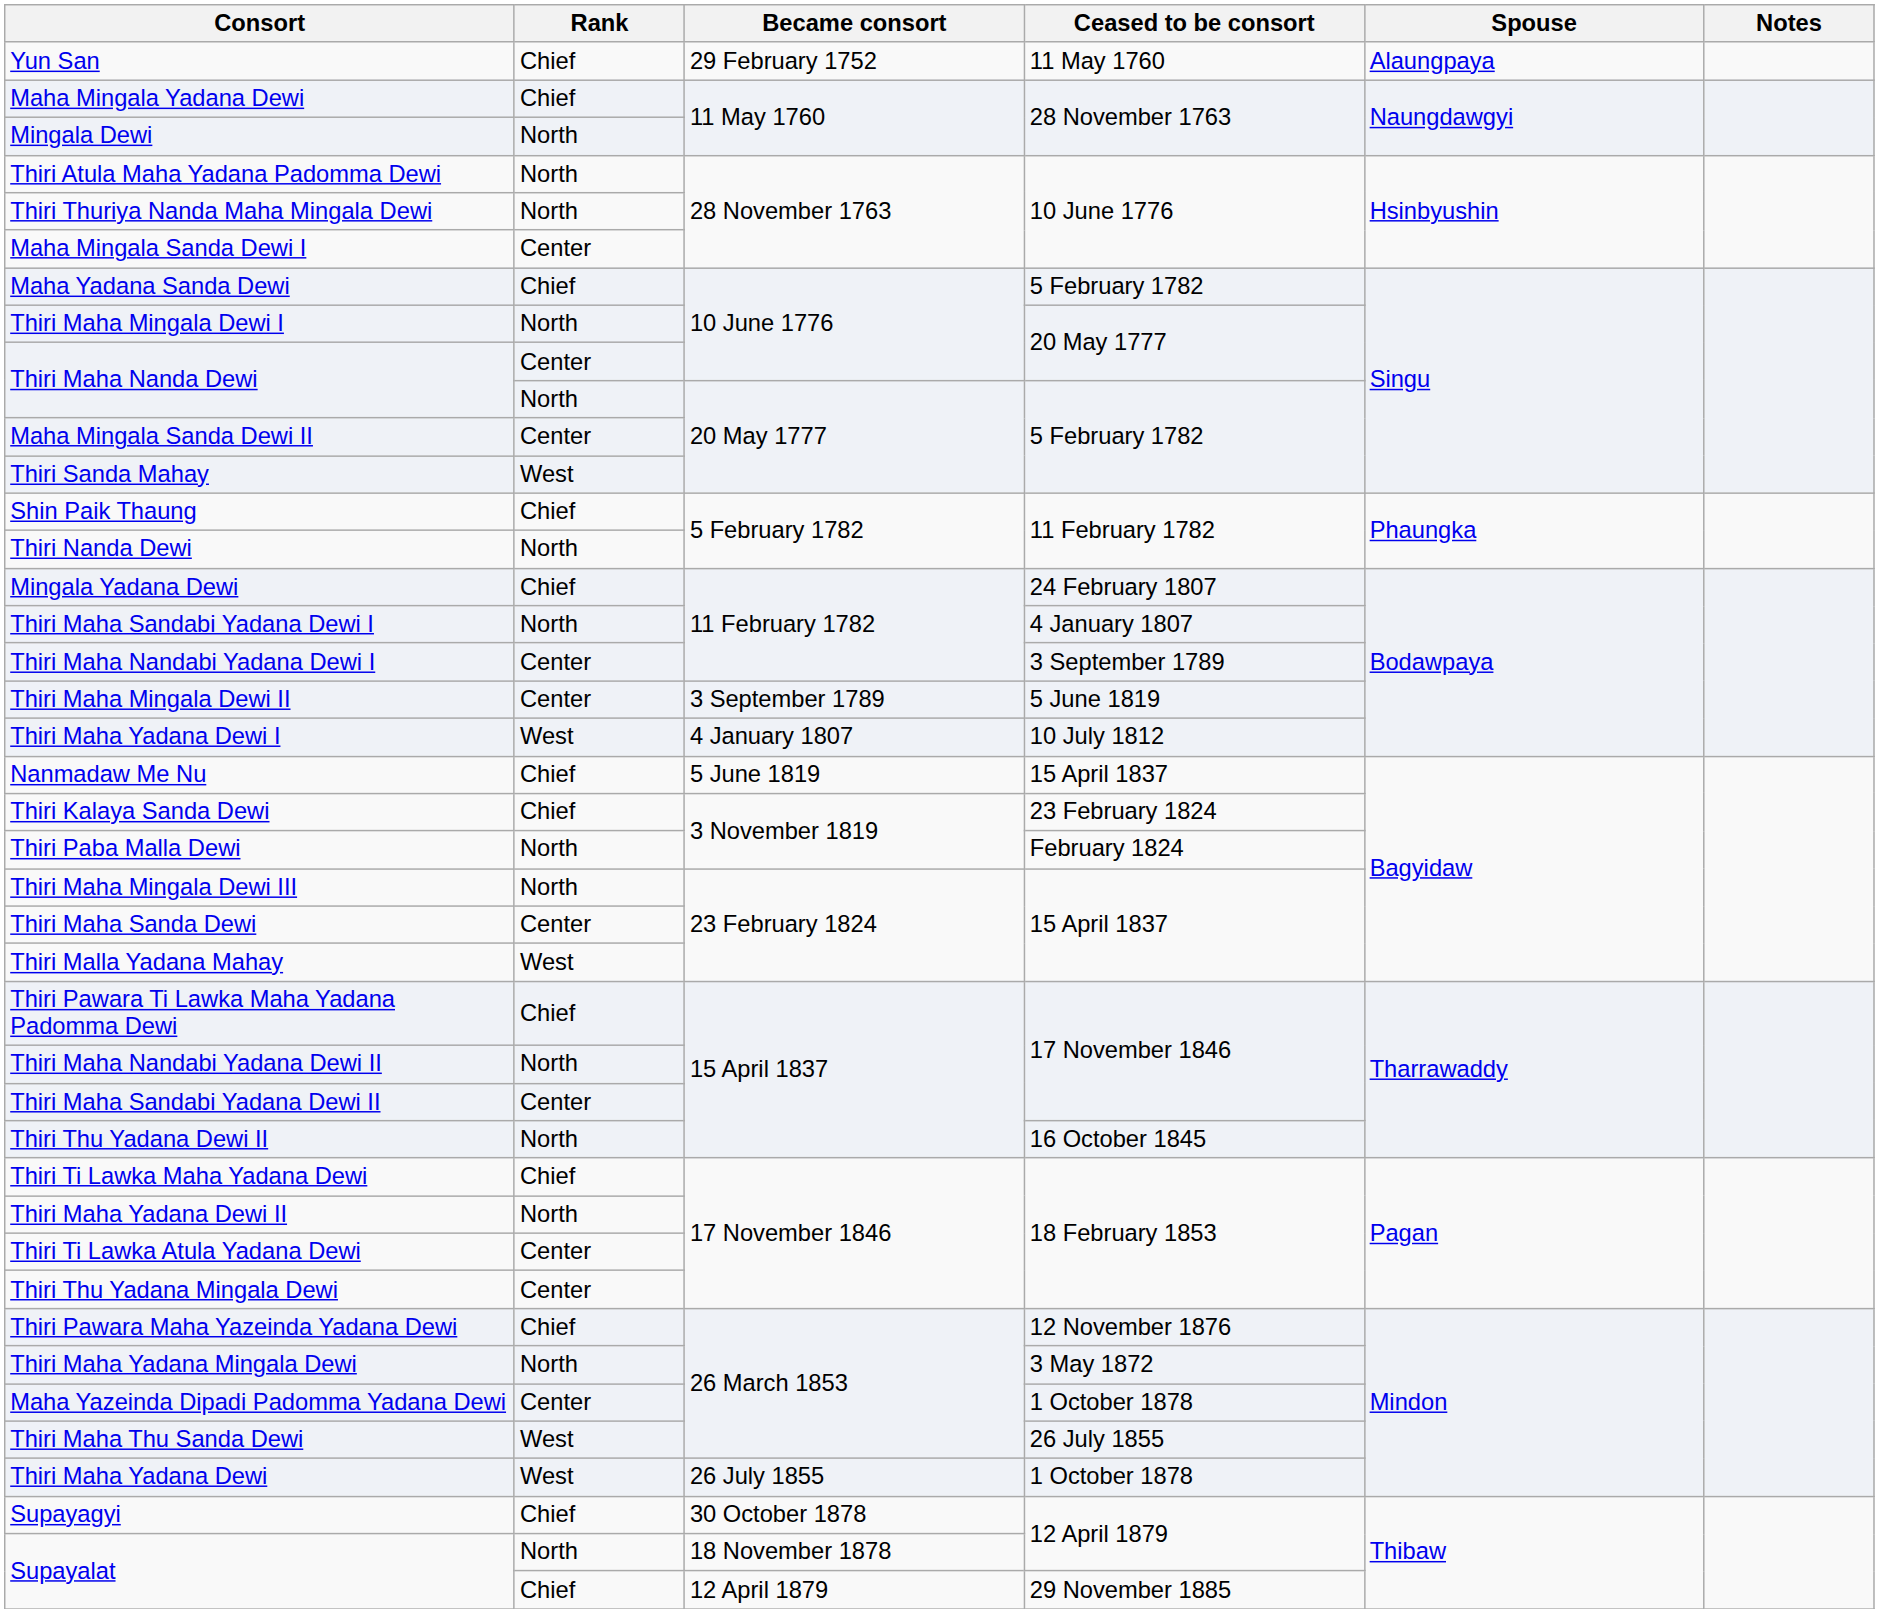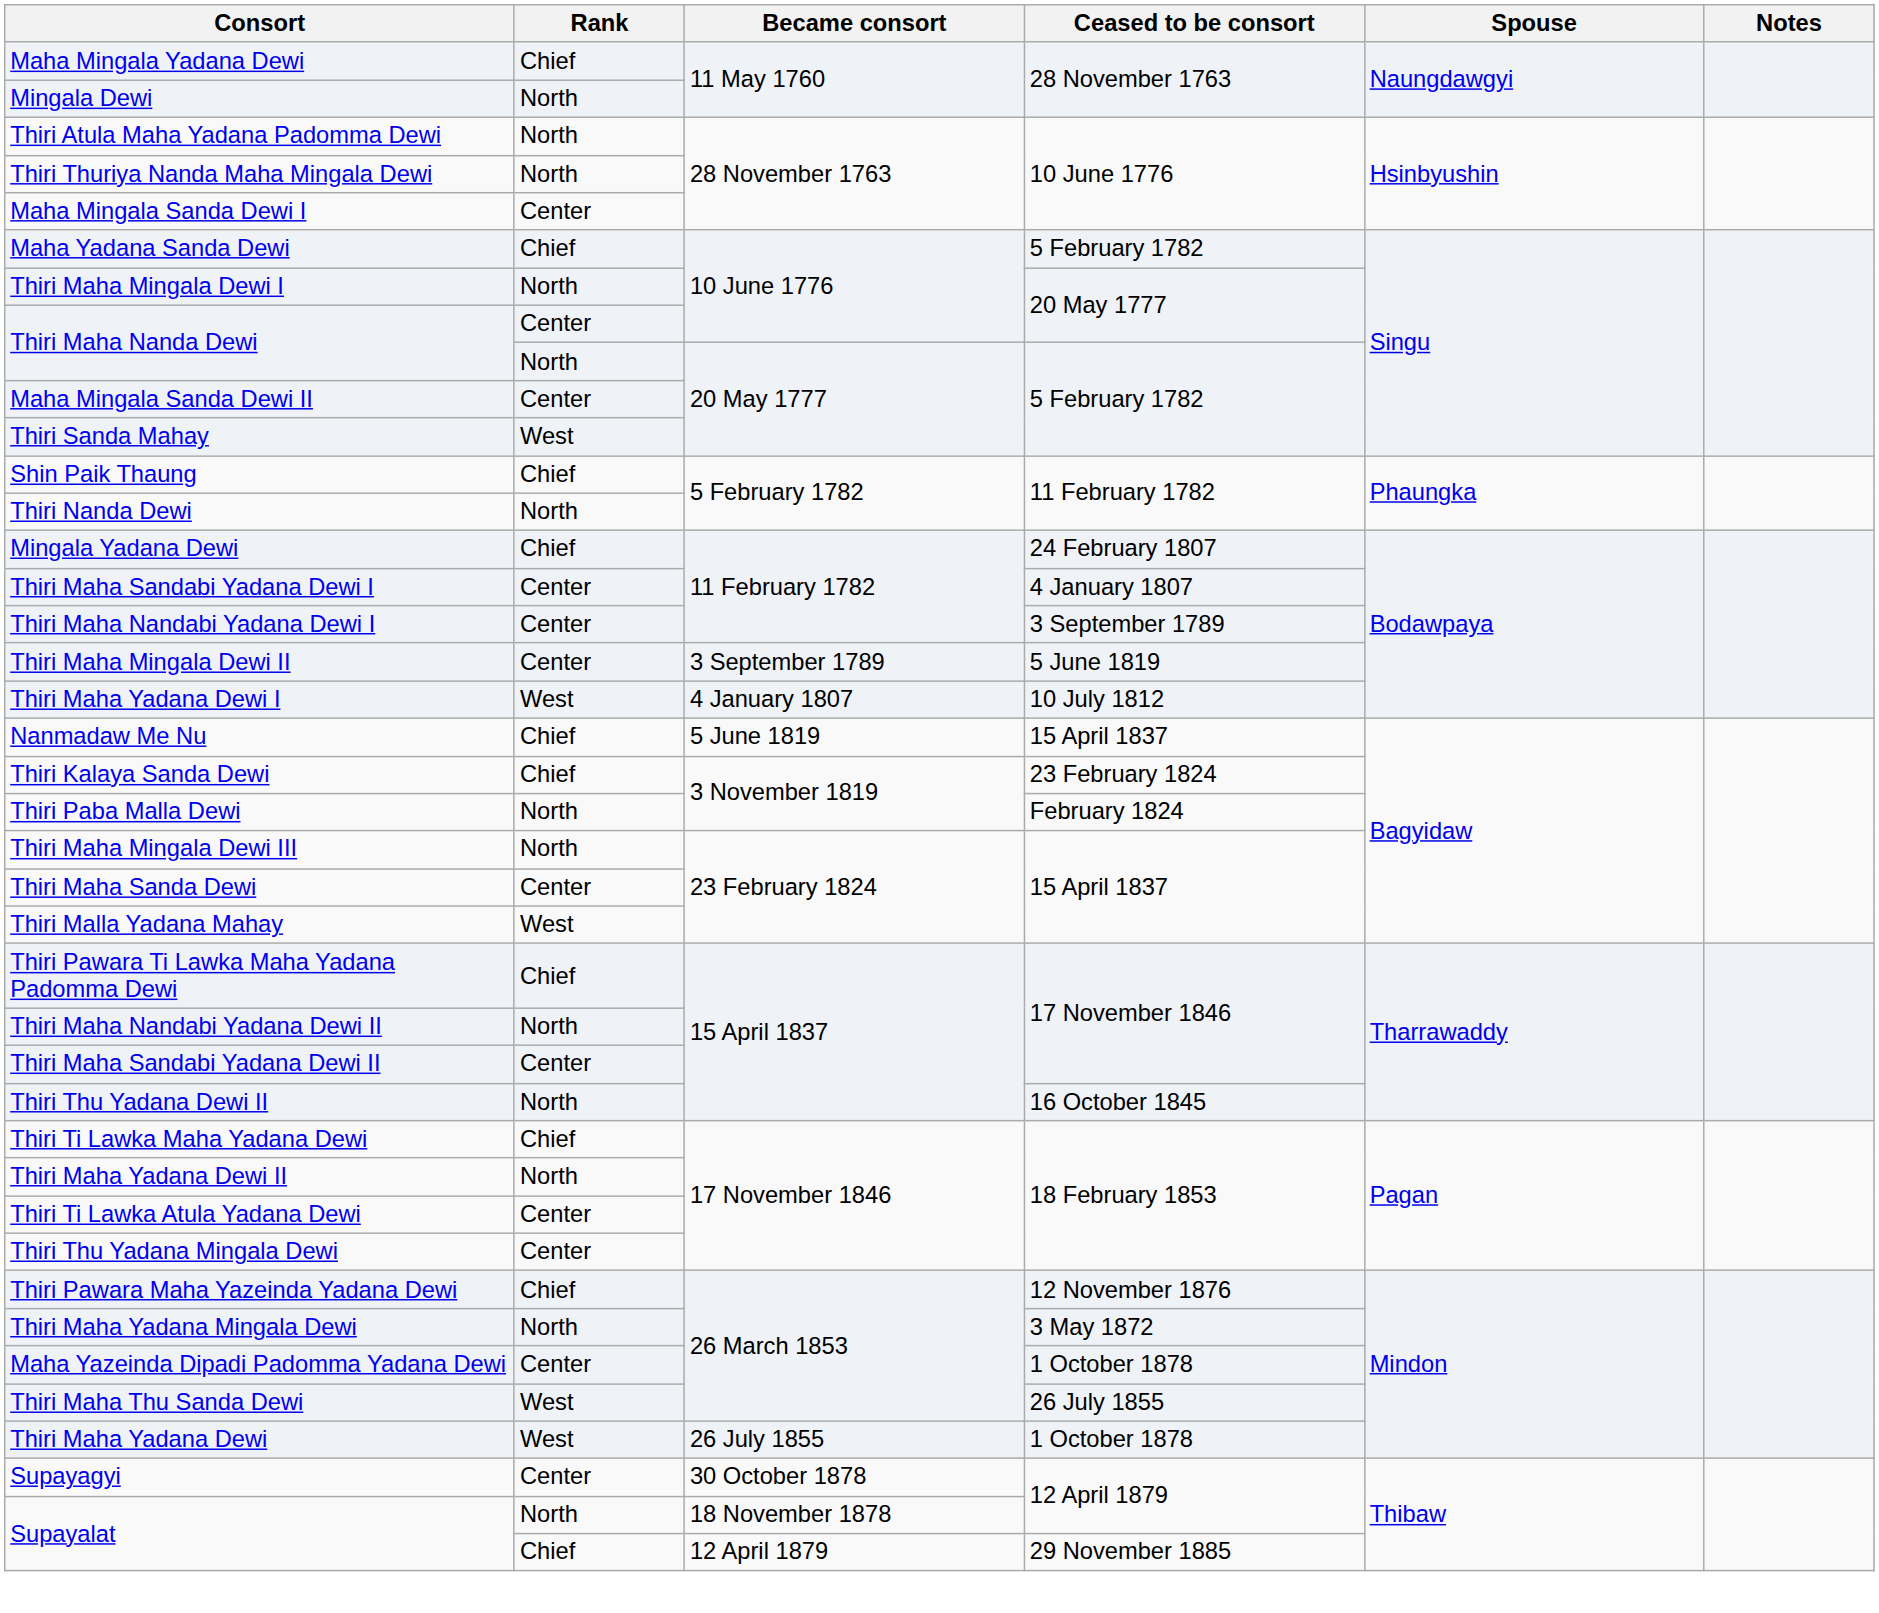- row: Yun San | Chief | 29 February 1752 | 11 May 1760 | Alaungpaya
Thiri Maha Sandabi Yadana Dewi I | Rank: North -> Center
Supayagyi | Rank: Chief -> Center
